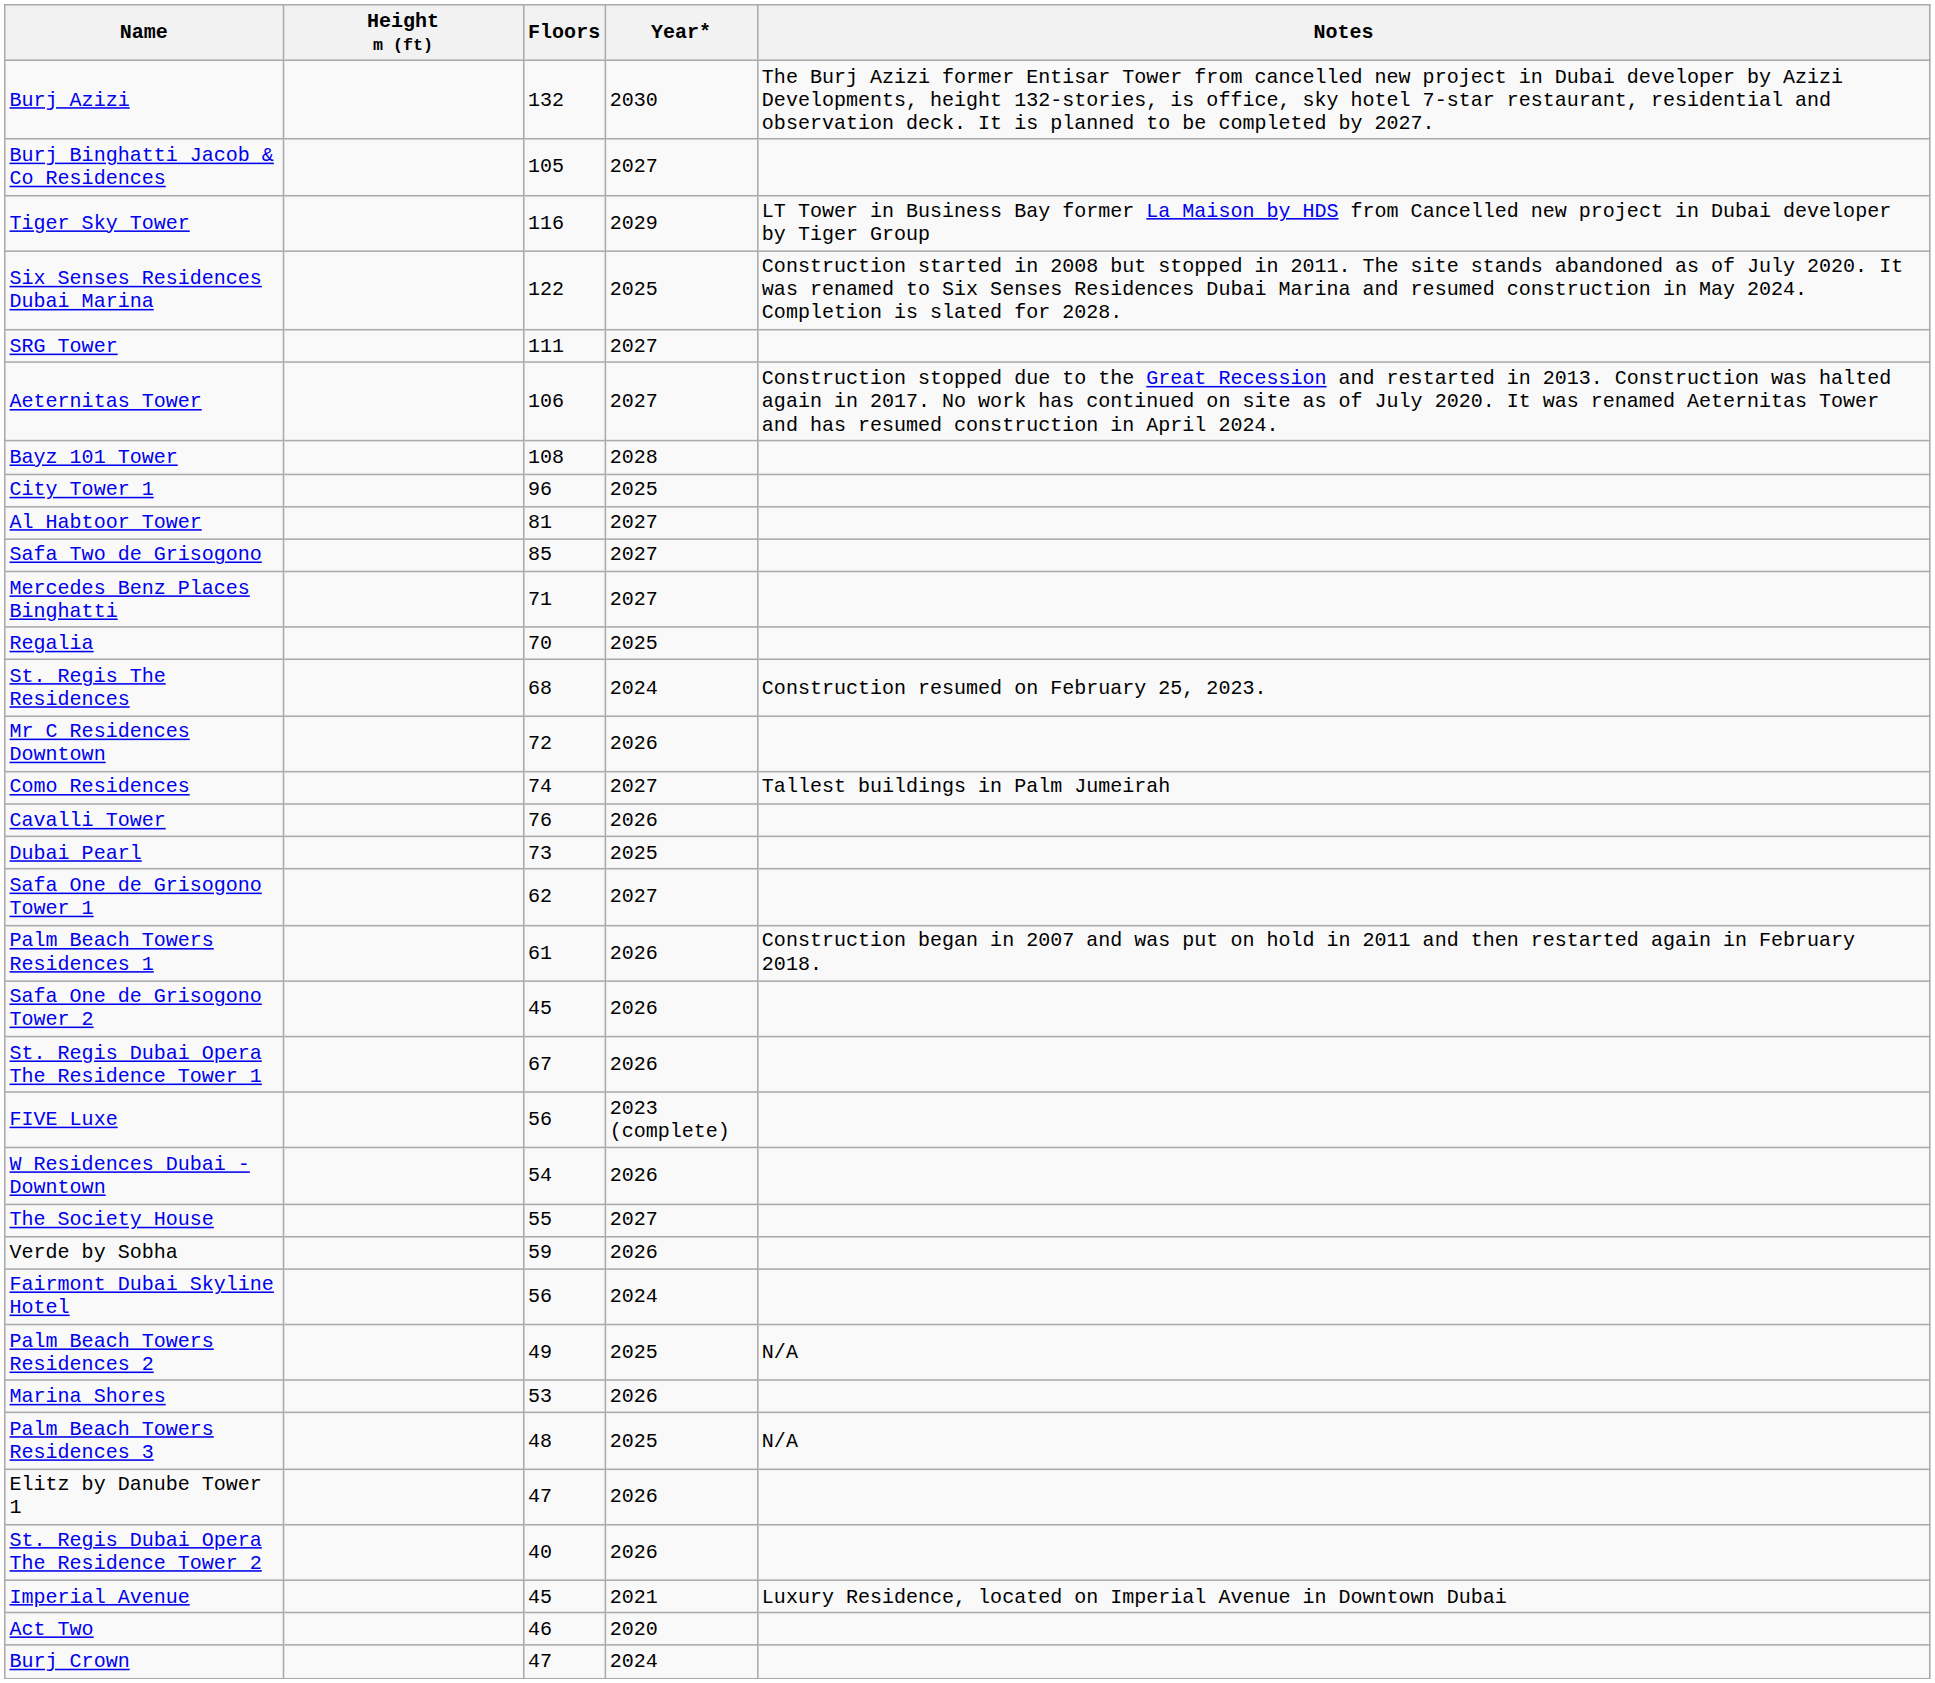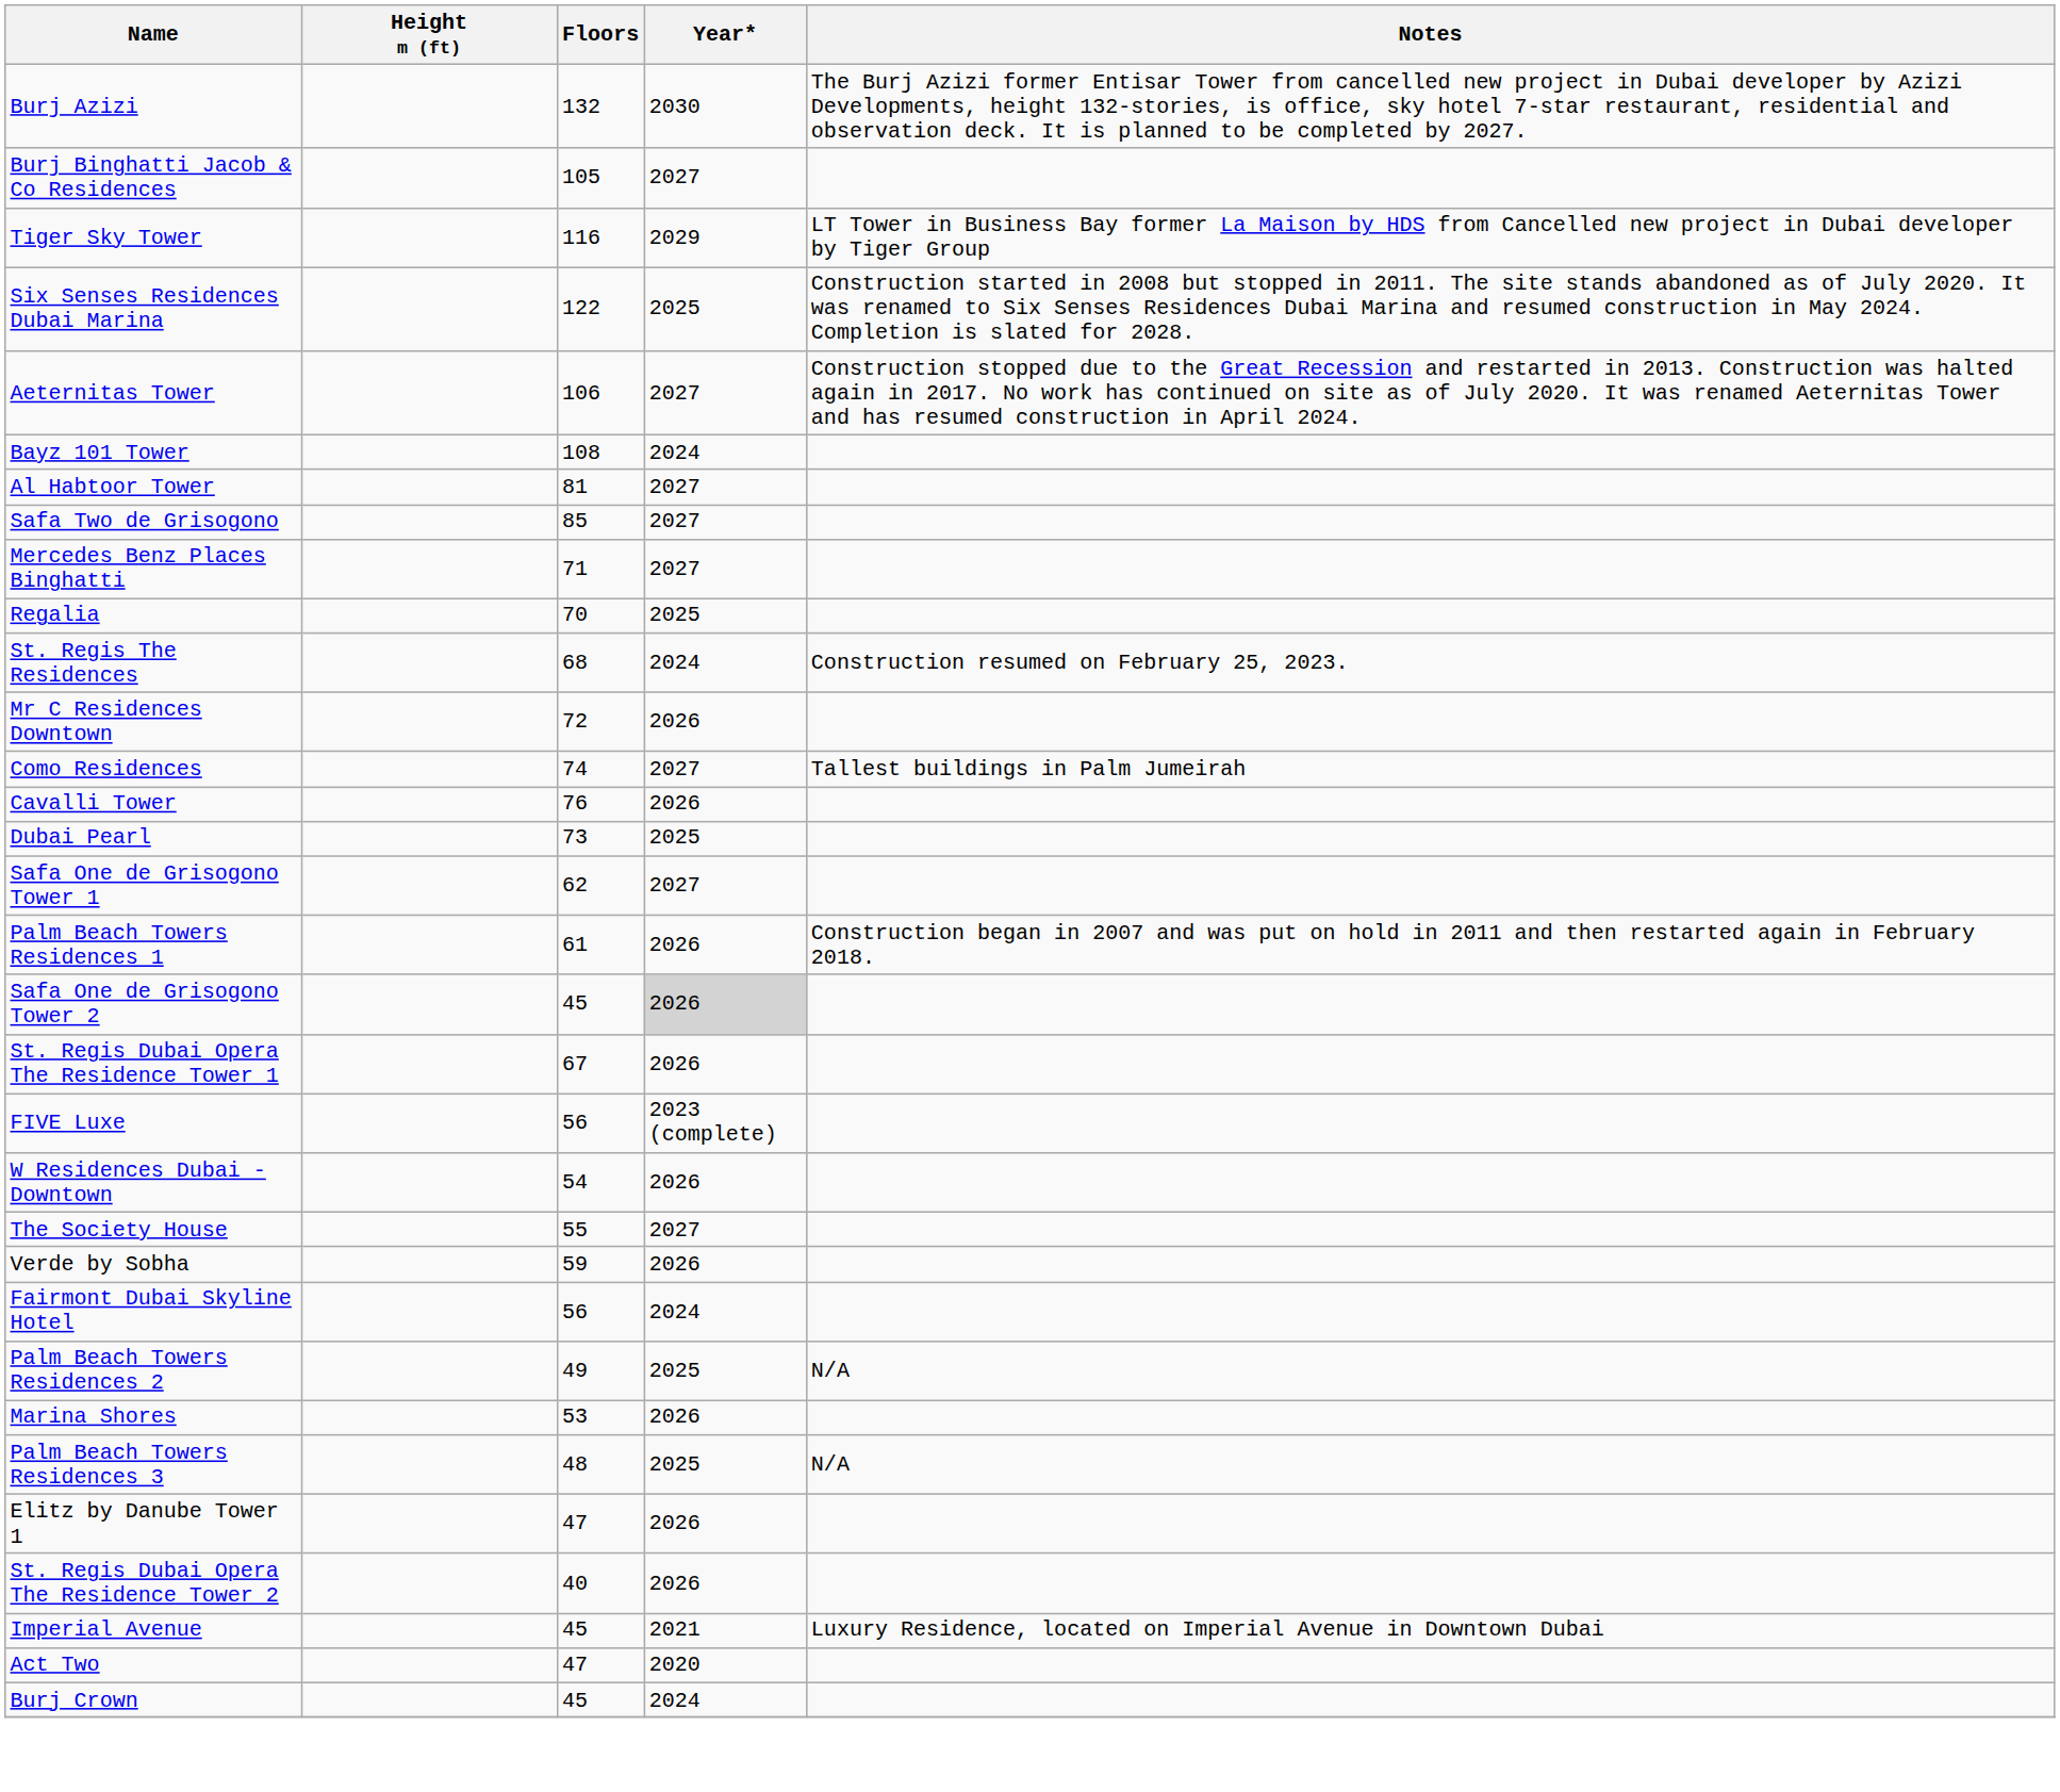- row: SRG Tower | 111 | 2027
Bayz 101 Tower | Year*: 2028 -> 2024
- row: City Tower 1 | 96 | 2025
Safa One de Grisogono Tower 2 | Year*: no background -> lightgrey background
Act Two | Floors: 46 -> 47
Burj Crown | Floors: 47 -> 45
